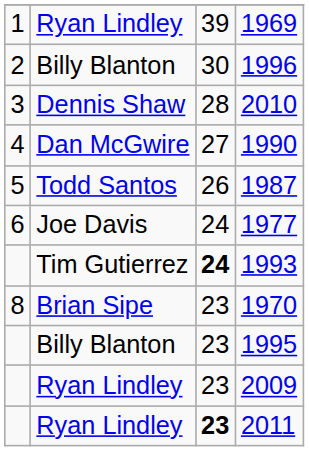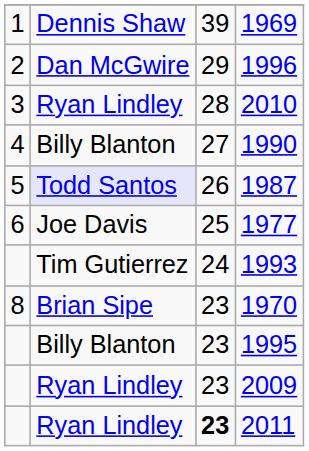1969 | column 2: Ryan Lindley -> Dennis Shaw
1996 | column 2: Billy Blanton -> Dan McGwire
1996 | column 3: 30 -> 29
2010 | column 2: Dennis Shaw -> Ryan Lindley
1990 | column 2: Dan McGwire -> Billy Blanton
1987 | column 2: no background -> lavender background
1977 | column 3: 24 -> 25
1993 | column 3: bold -> normal
